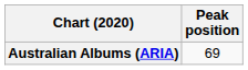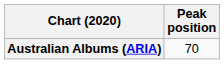Australian Albums (ARIA) | Peak position: 69 -> 70
